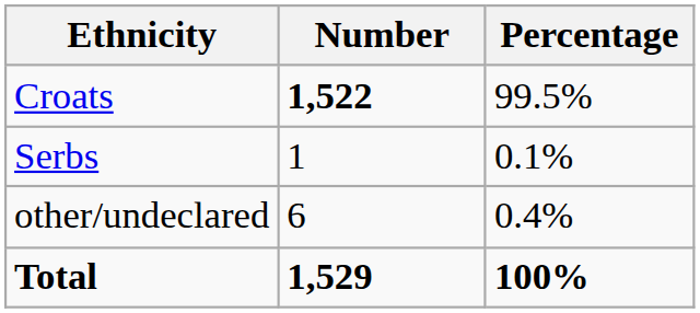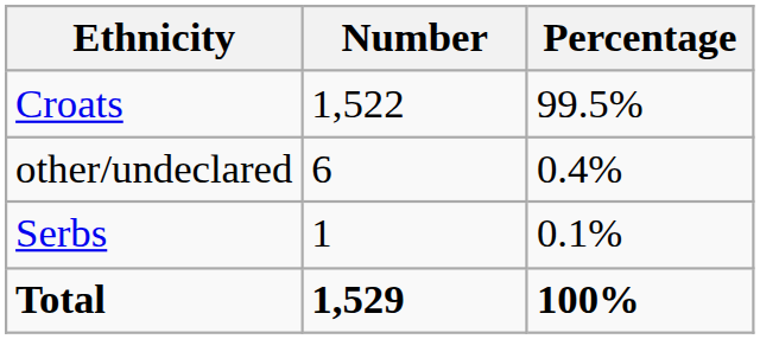Croats | Number: bold -> normal
rows swapped: Serbs <-> other/undeclared
